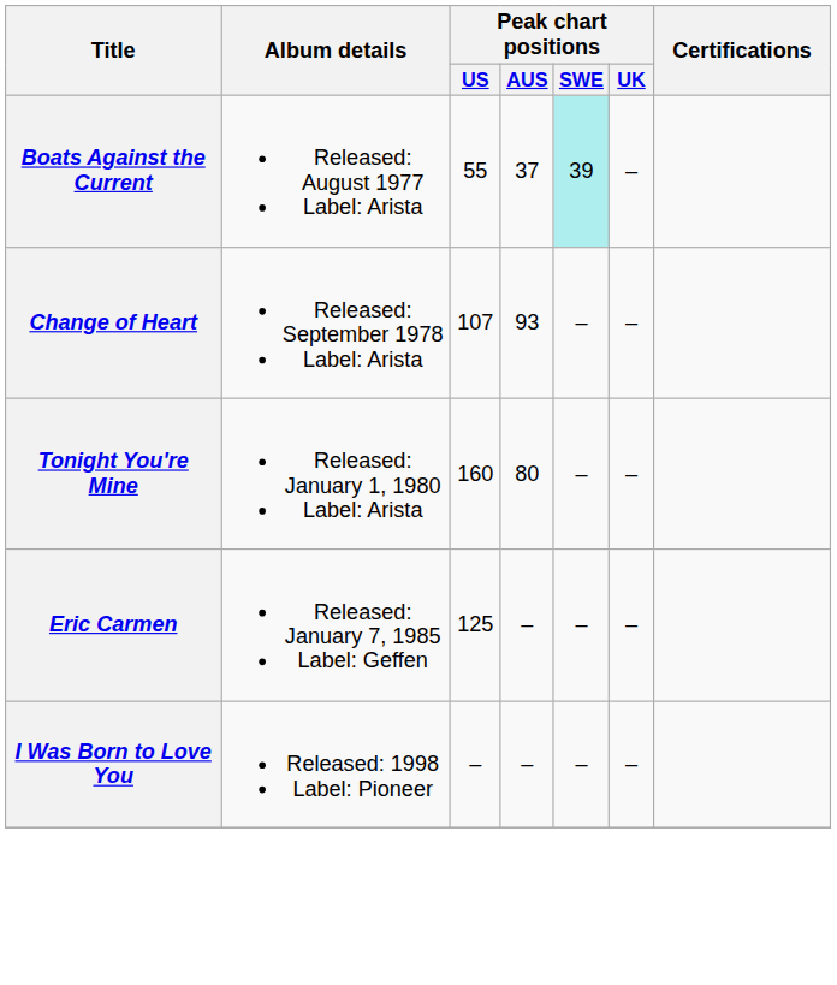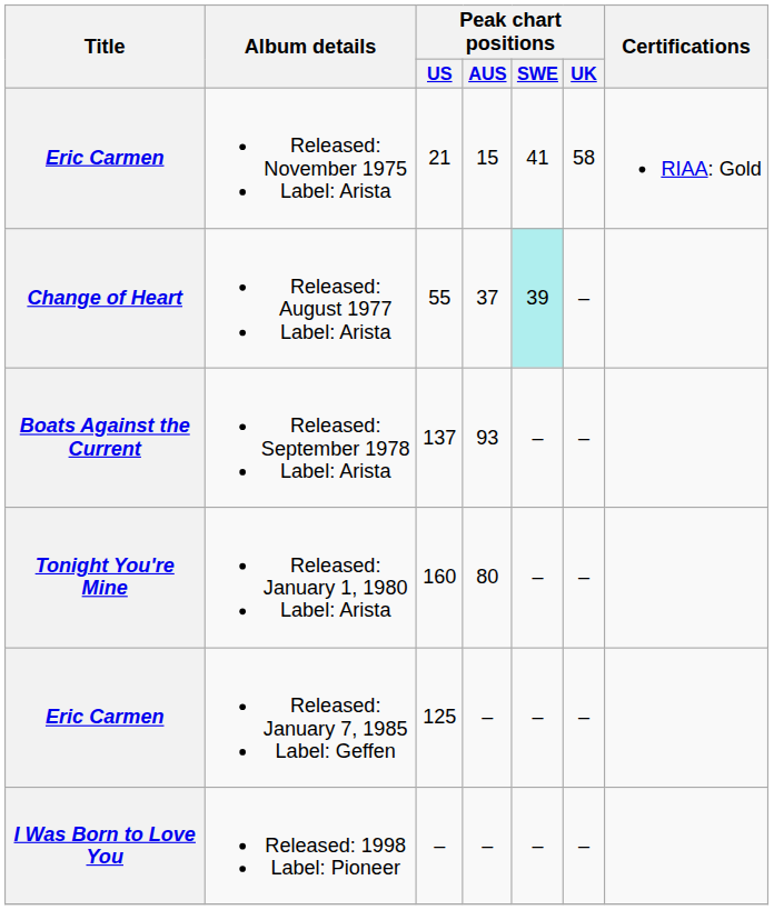+ row: Eric Carmen | Released: November 1975 Label: Arista | 21 | 15 | 41 | 58 | RIAA: Gold
Released: August 1977 Label: Arista | Title: Boats Against the Current -> Change of Heart
Released: September 1978 Label: Arista | Title: Change of Heart -> Boats Against the Current
Released: September 1978 Label: Arista | Peak chart positions / US: 107 -> 137
